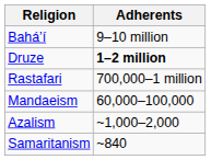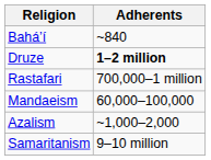Baháʼí | Adherents: 9–10 million -> ~840
Samaritanism | Adherents: ~840 -> 9–10 million
